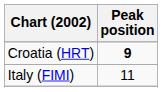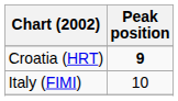Italy (FIMI) | Peak position: 11 -> 10
